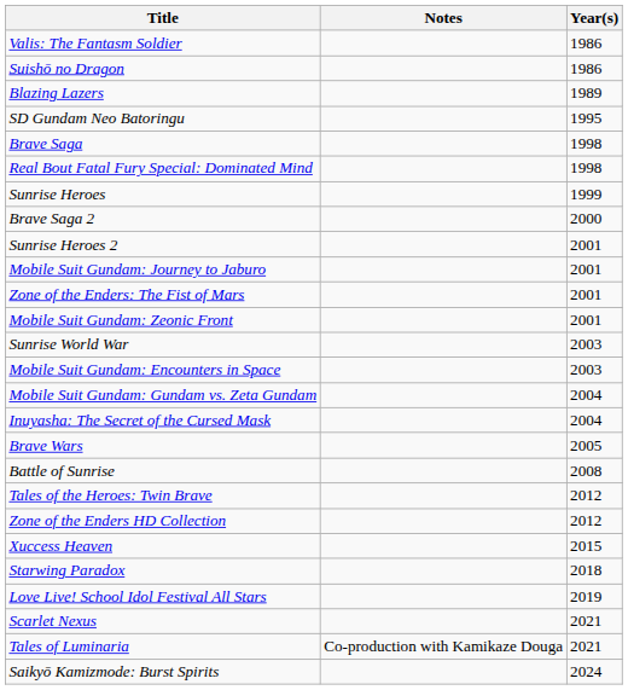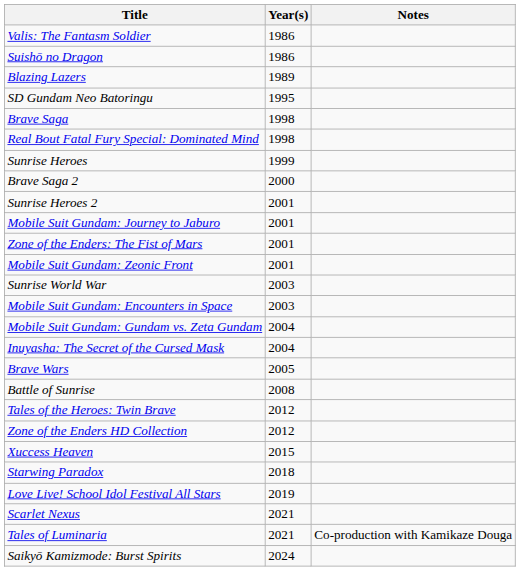columns swapped: Year(s) <-> Notes
